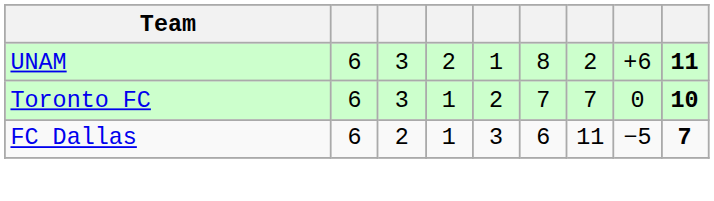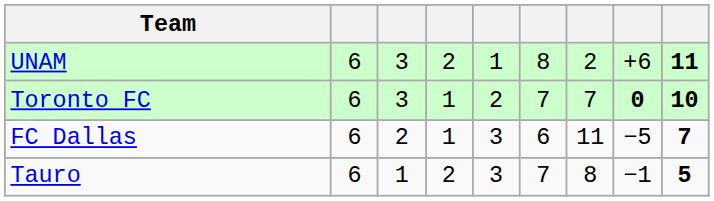Toronto FC | column 8: normal -> bold
+ row: Tauro | 6 | 1 | 2 | 3 | 7 | 8 | −1 | 5
